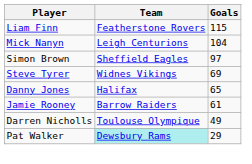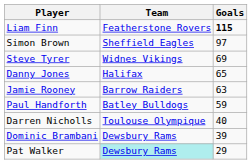Liam Finn | Goals: normal -> bold
- row: Mick Nanyn | Leigh Centurions | 104
Jamie Rooney | Goals: 61 -> 63
+ row: Paul Handforth | Batley Bulldogs | 59
Darren Nicholls | Goals: 49 -> 40
+ row: Dominic Brambani | Dewsbury Rams | 39
